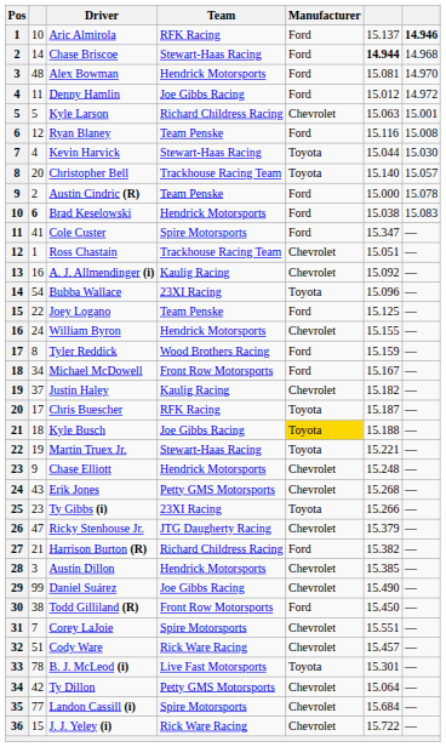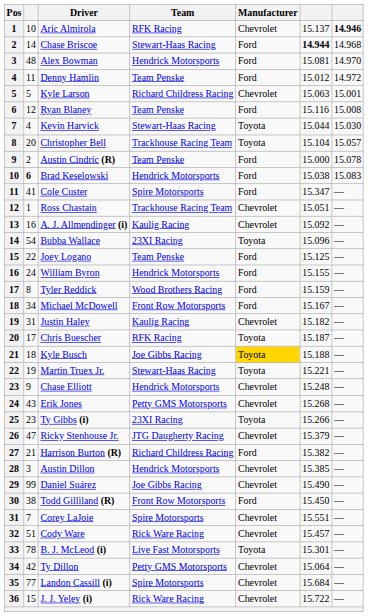Aric Almirola | Manufacturer: Ford -> Chevrolet
Denny Hamlin | Team: Joe Gibbs Racing -> Team Penske
Christopher Bell | column 6: 15.140 -> 15.104
William Byron | Manufacturer: Chevrolet -> Ford
Justin Haley | column 2: 37 -> 31
